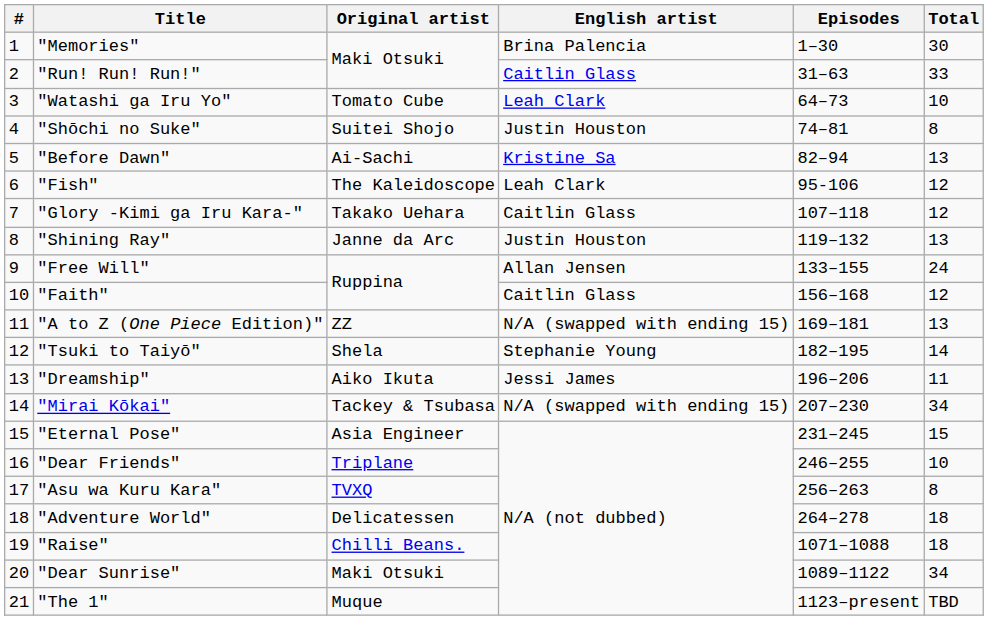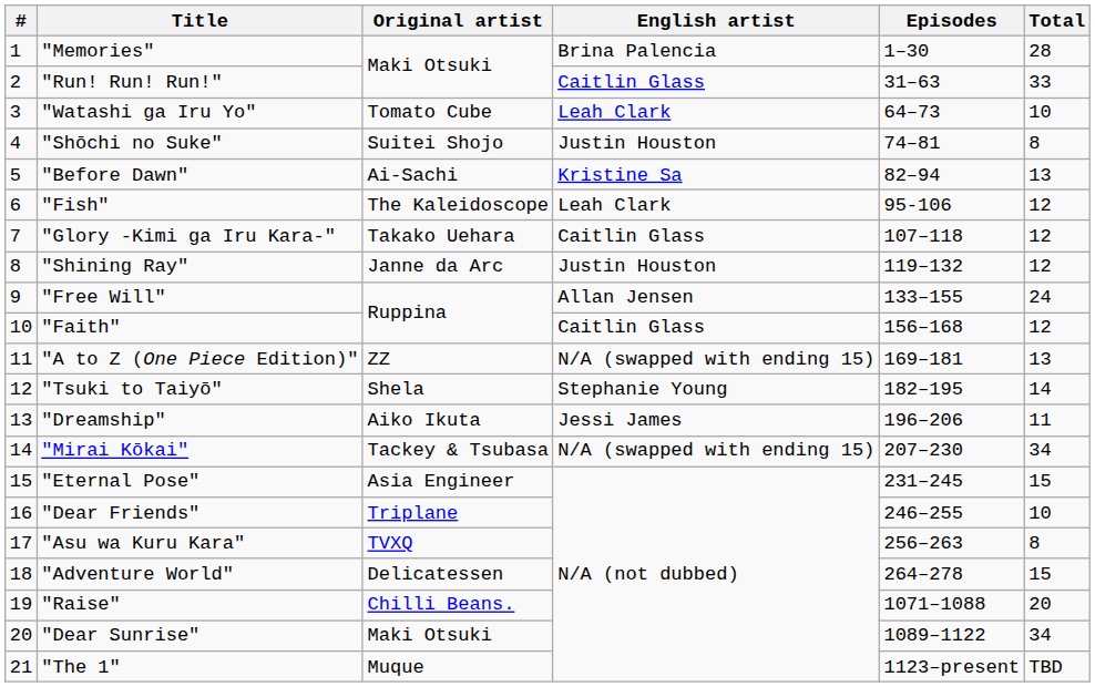"Memories" | Total: 30 -> 28
"Shining Ray" | Total: 13 -> 12
"Adventure World" | Total: 18 -> 15
"Raise" | Total: 18 -> 20
